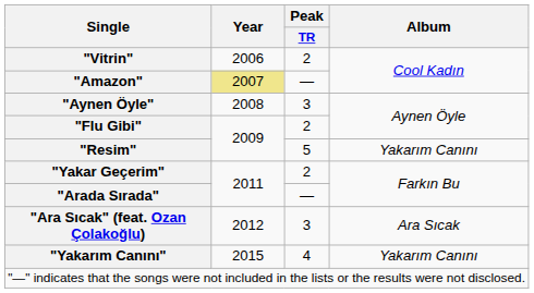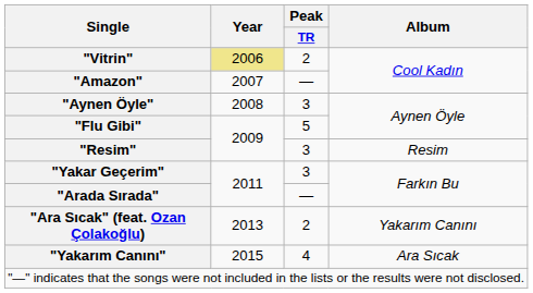"Vitrin" | Year: no background -> khaki background
"Amazon" | Year: khaki background -> no background
"Flu Gibi" | Peak / TR: 2 -> 5
"Resim" | Peak / TR: 5 -> 3
"Resim" | Album: Yakarım Canını -> Resim
"Yakar Geçerim" | Peak / TR: 2 -> 3
"Ara Sıcak" (feat. Ozan Çolakoğlu) | Year: 2012 -> 2013
"Ara Sıcak" (feat. Ozan Çolakoğlu) | Peak / TR: 3 -> 2
"Ara Sıcak" (feat. Ozan Çolakoğlu) | Album: Ara Sıcak -> Yakarım Canını
"Yakarım Canını" | Album: Yakarım Canını -> Ara Sıcak
